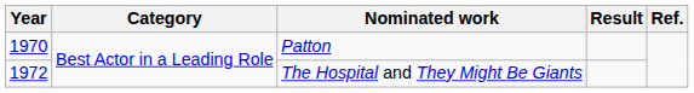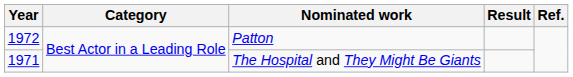Patton | Year: 1970 -> 1972
The Hospital and They Might Be Giants | Year: 1972 -> 1971
